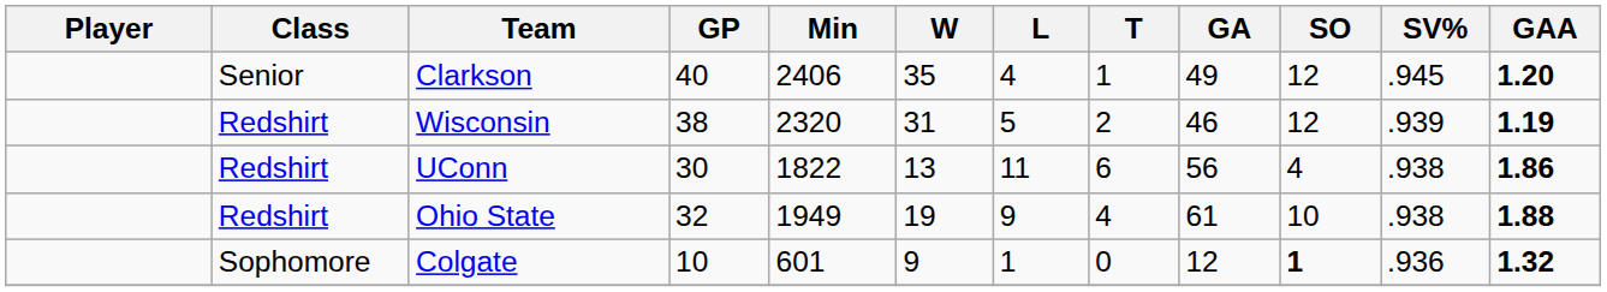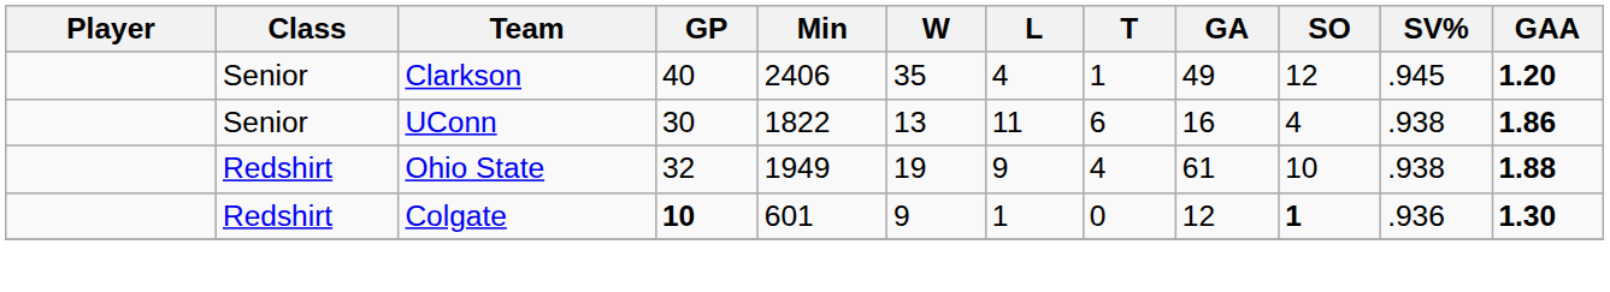- row: Redshirt | Wisconsin | 38 | 2320 | 31 | 5 | 2 | 46 | 12 | .939 | 1.19
UConn | Class: Redshirt -> Senior
UConn | GA: 56 -> 16
Colgate | Class: Sophomore -> Redshirt
Colgate | GP: normal -> bold
Colgate | GAA: 1.32 -> 1.30
